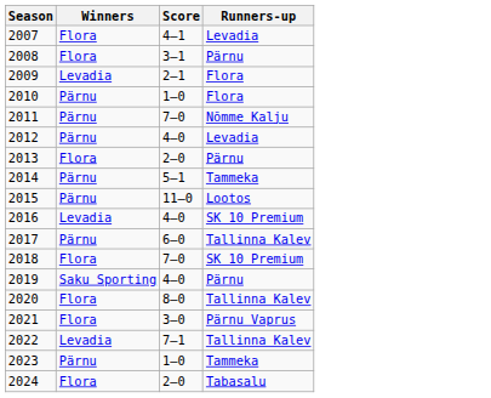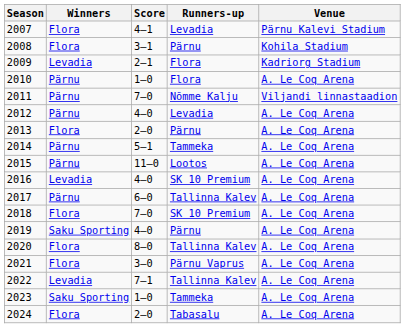+ column: Venue | Pärnu Kalevi Stadium | Kohila Stadium | Kadriorg Stadium | A. Le Coq Arena | Viljandi linnastaadion | A. Le Coq Arena | A. Le Coq Arena | A. Le Coq Arena | A. Le Coq Arena | A. Le Coq Arena | A. Le Coq Arena | A. Le Coq Arena | A. Le Coq Arena | A. Le Coq Arena | A. Le Coq Arena | A. Le Coq Arena | A. Le Coq Arena | A. Le Coq Arena
2023 | Winners: Pärnu -> Saku Sporting
